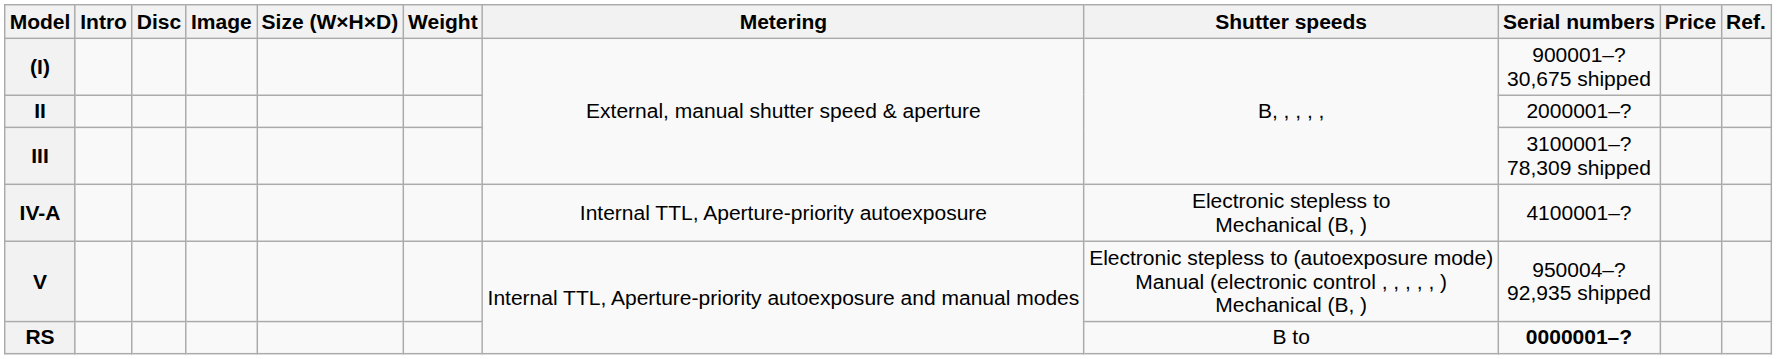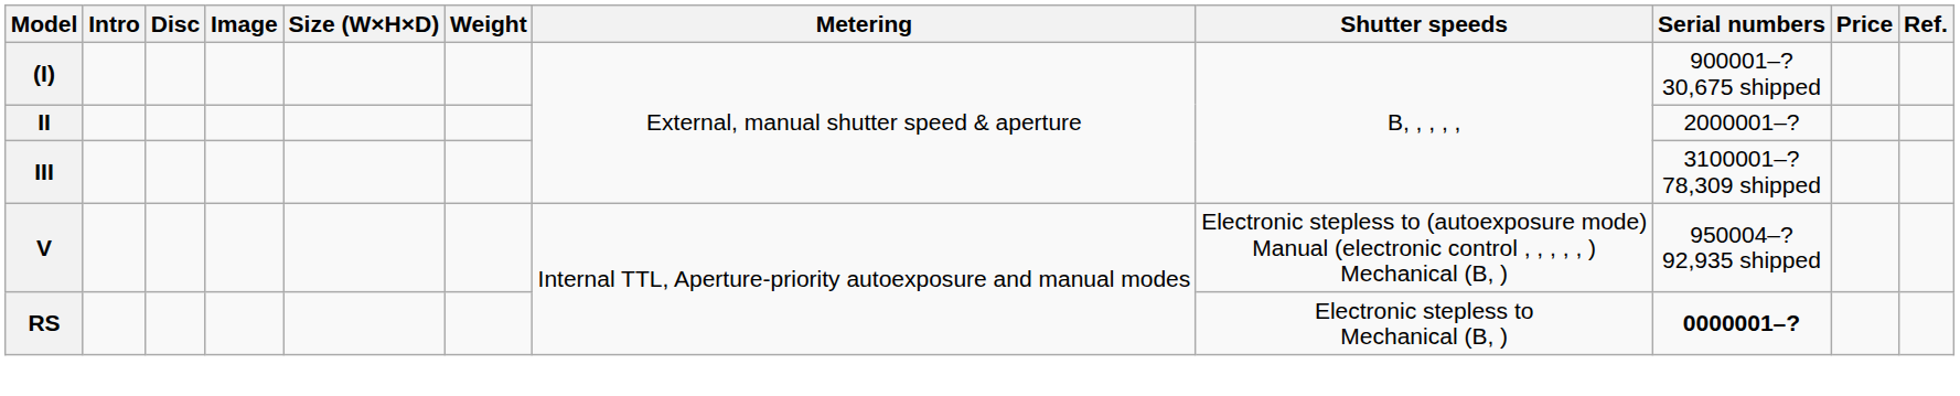- row: IV-A | Internal TTL, Aperture-priority autoexposure | Electronic stepless to Mechanical (B, ) | 4100001–?
RS | Shutter speeds: B to -> Electronic stepless to Mechanical (B, )
